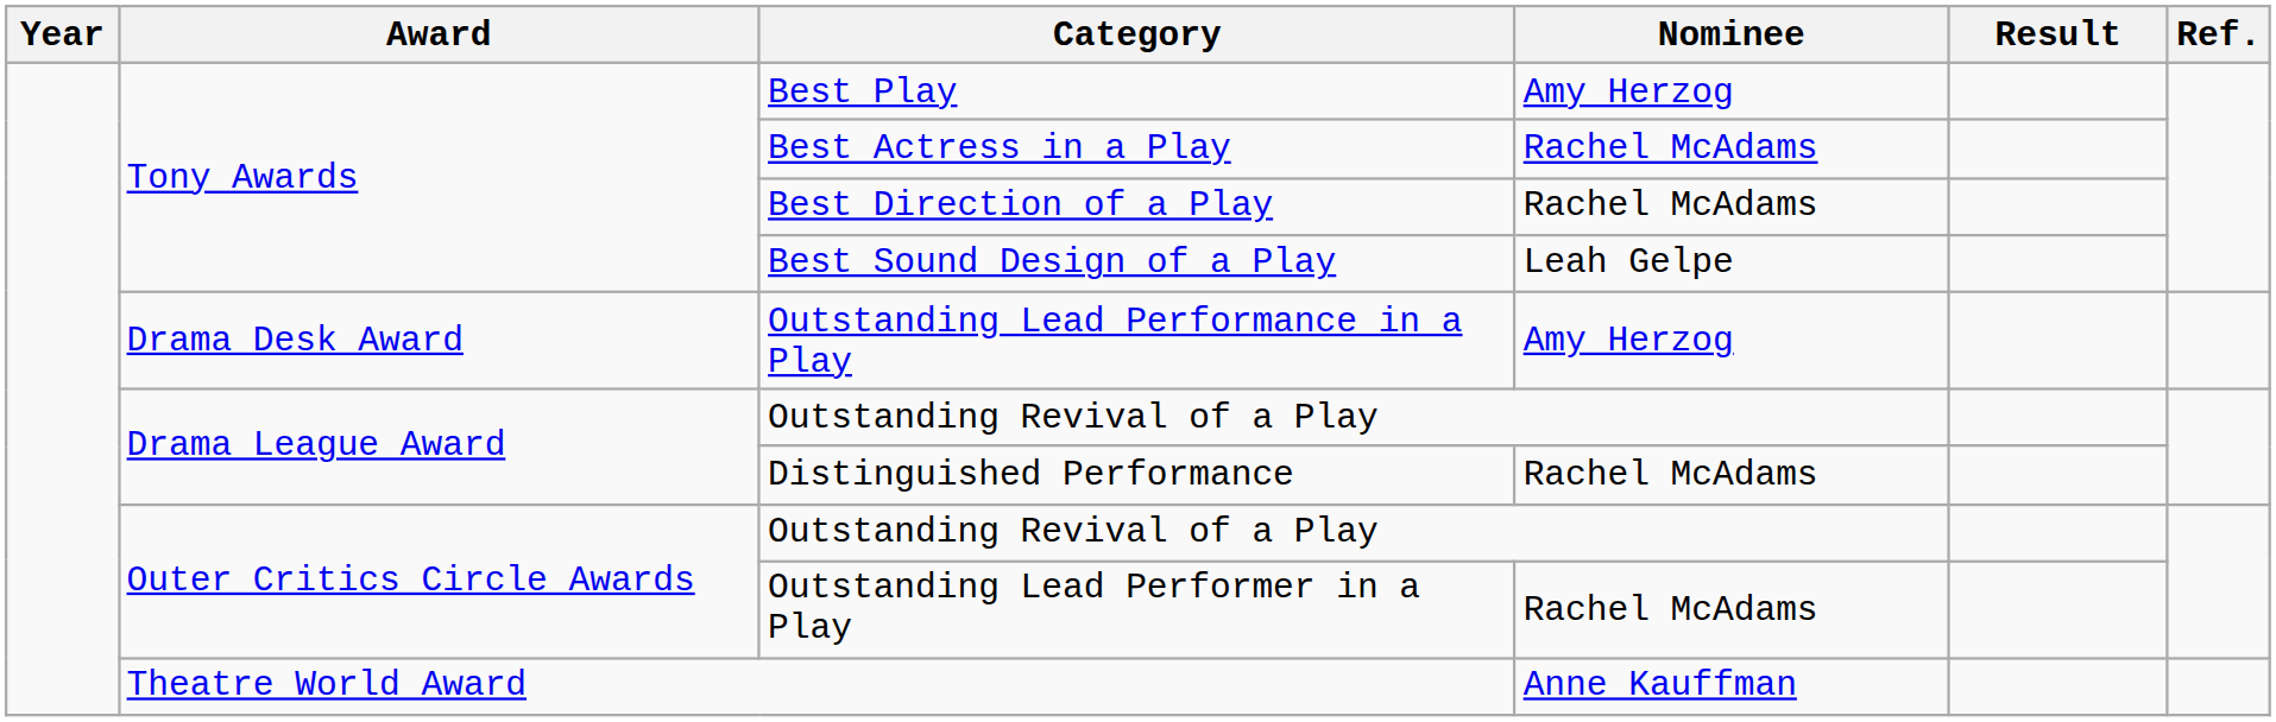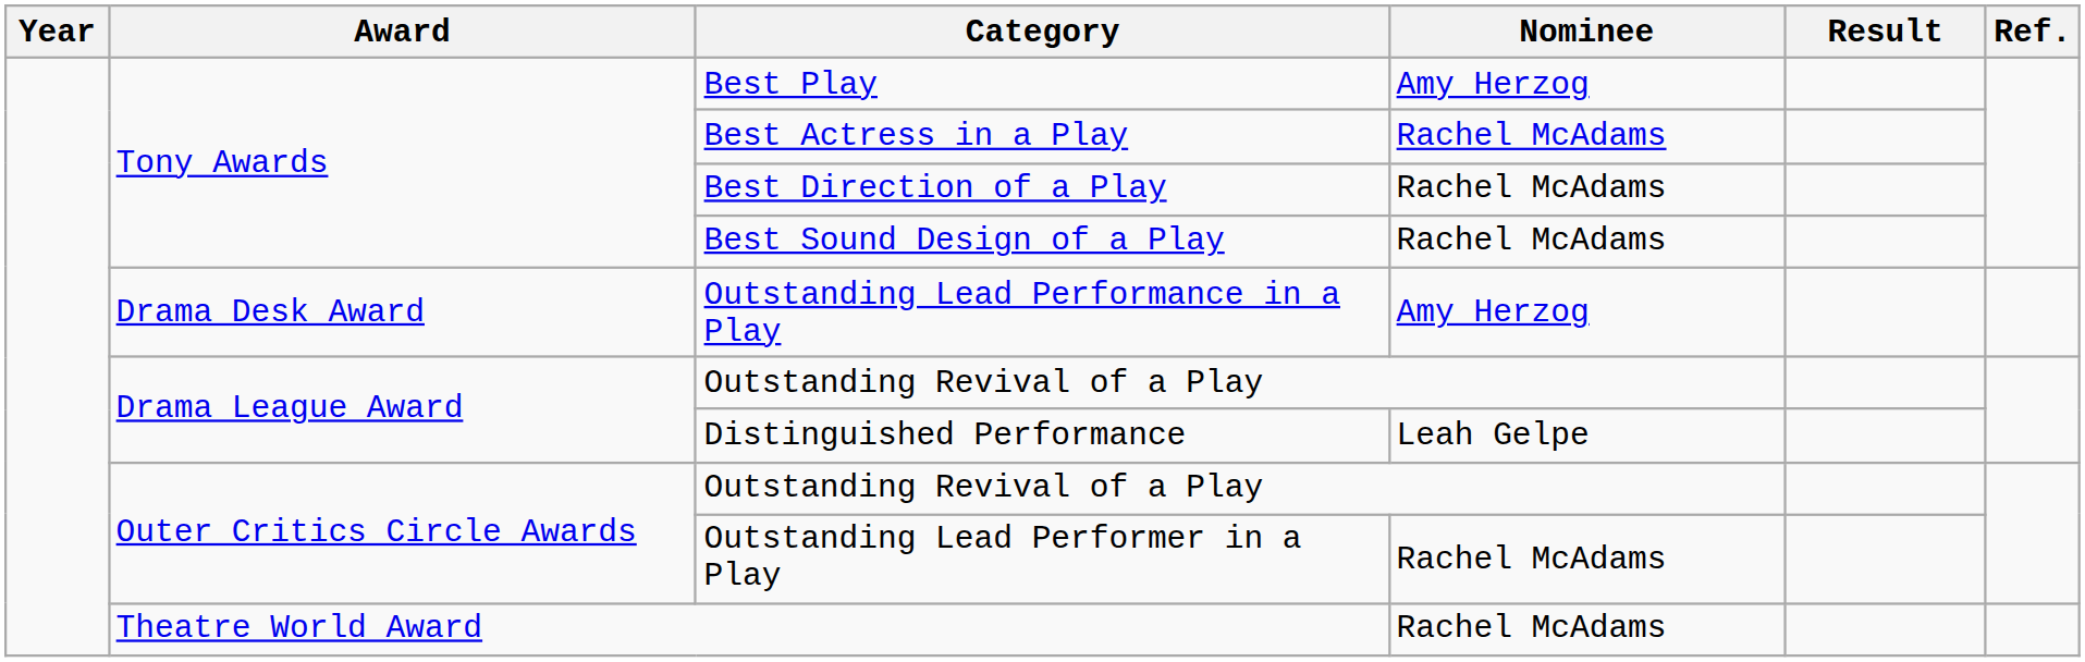Best Sound Design of a Play | Nominee: Leah Gelpe -> Rachel McAdams
Distinguished Performance | Nominee: Rachel McAdams -> Leah Gelpe
Theatre World Award | Nominee: Anne Kauffman -> Rachel McAdams
